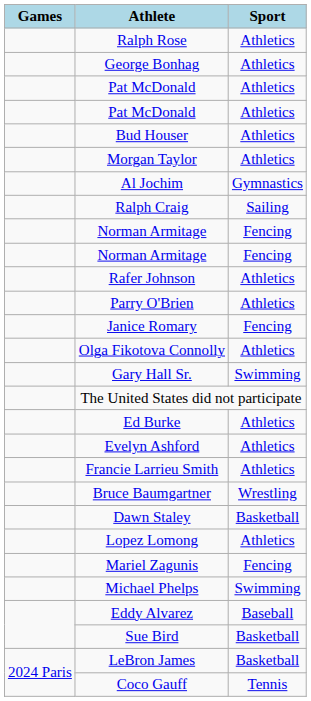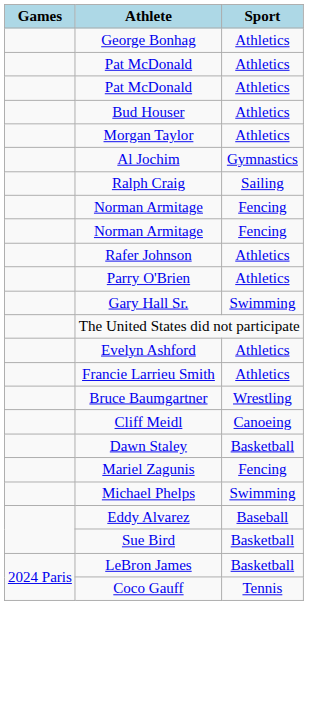- row: Ralph Rose | Athletics
- row: Janice Romary | Fencing
- row: Olga Fikotova Connolly | Athletics
- row: Ed Burke | Athletics
+ row: Cliff Meidl | Canoeing
- row: Lopez Lomong | Athletics
